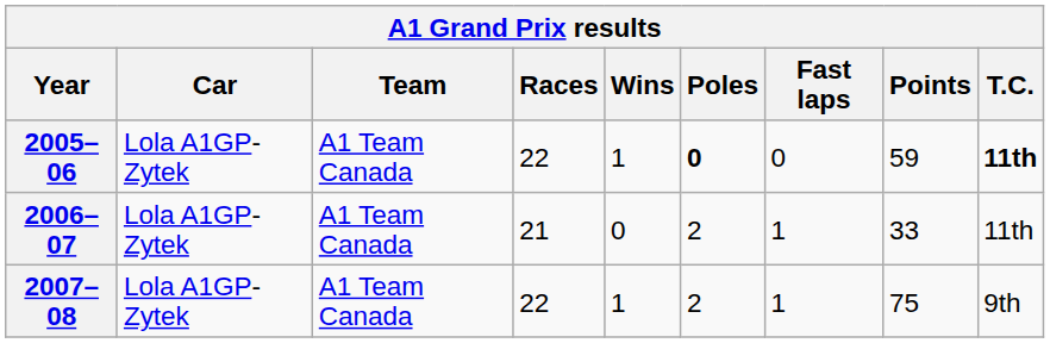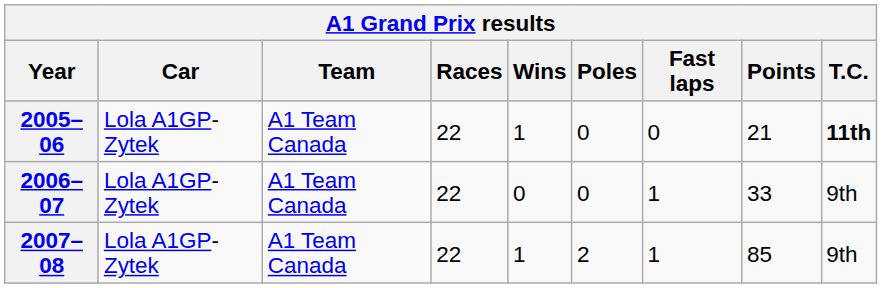2005–06 | Poles: bold -> normal
2005–06 | Points: 59 -> 21
2006–07 | Races: 21 -> 22
2006–07 | Poles: 2 -> 0
2006–07 | T.C.: 11th -> 9th
2007–08 | Points: 75 -> 85
